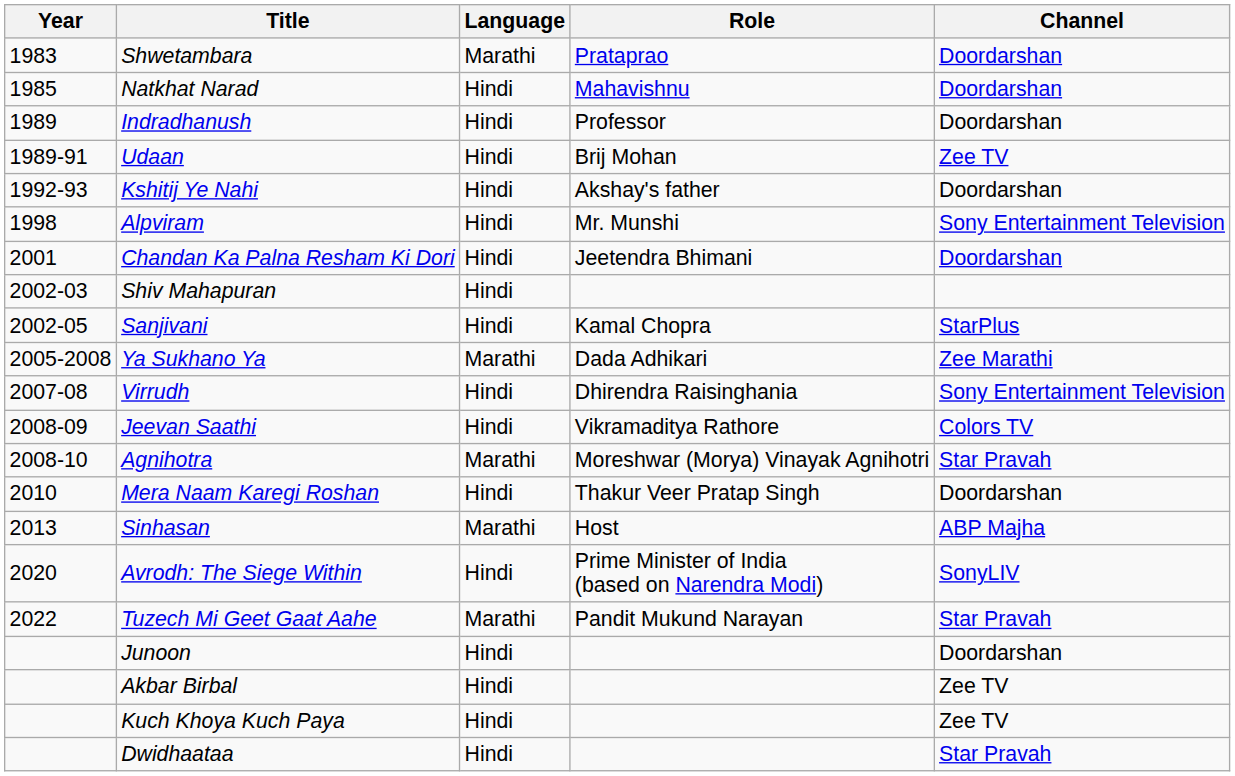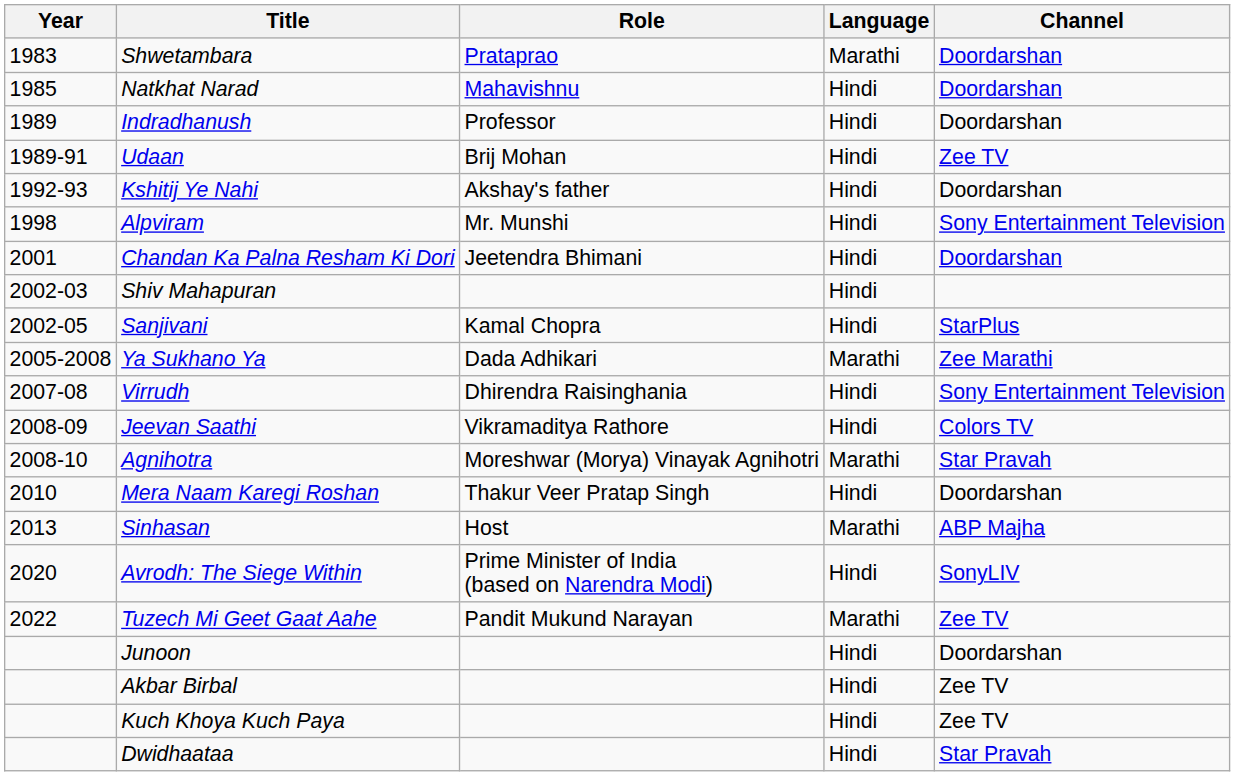columns swapped: Role <-> Language
Tuzech Mi Geet Gaat Aahe | Channel: Star Pravah -> Zee TV
